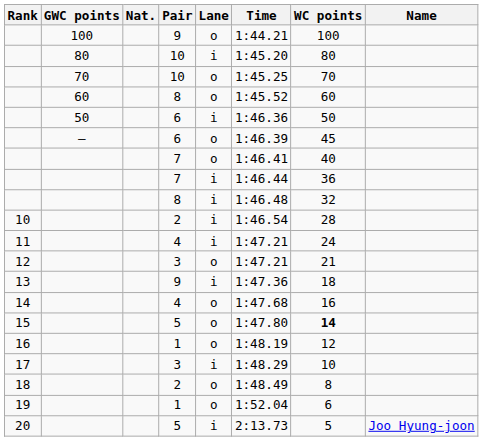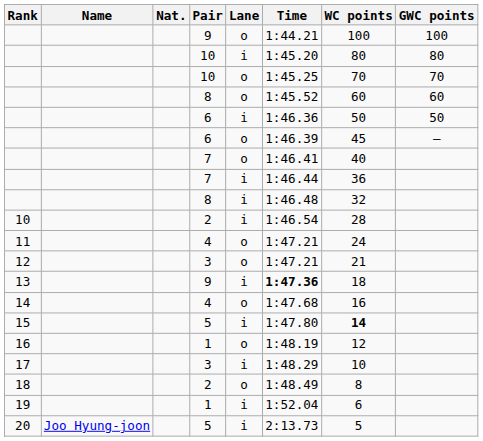columns swapped: Name <-> GWC points
11 | Lane: i -> o
13 | Time: normal -> bold
15 | Lane: o -> i
19 | Lane: o -> i
